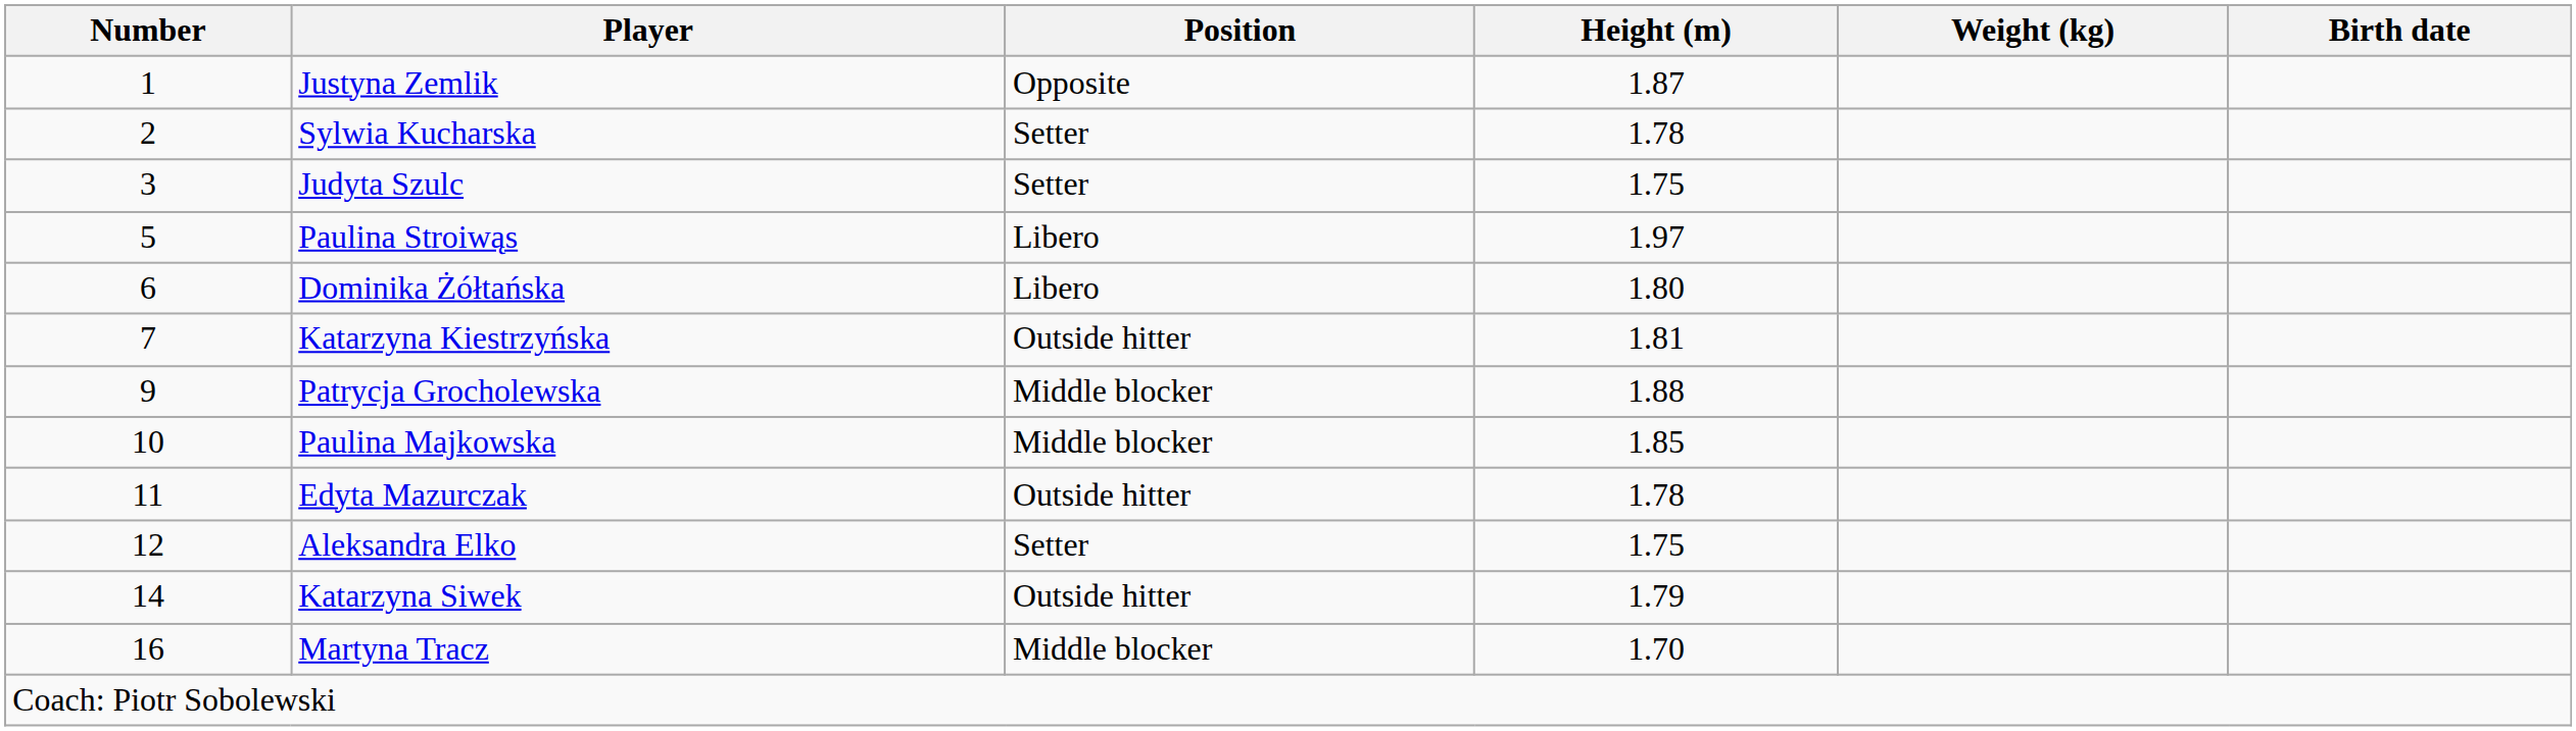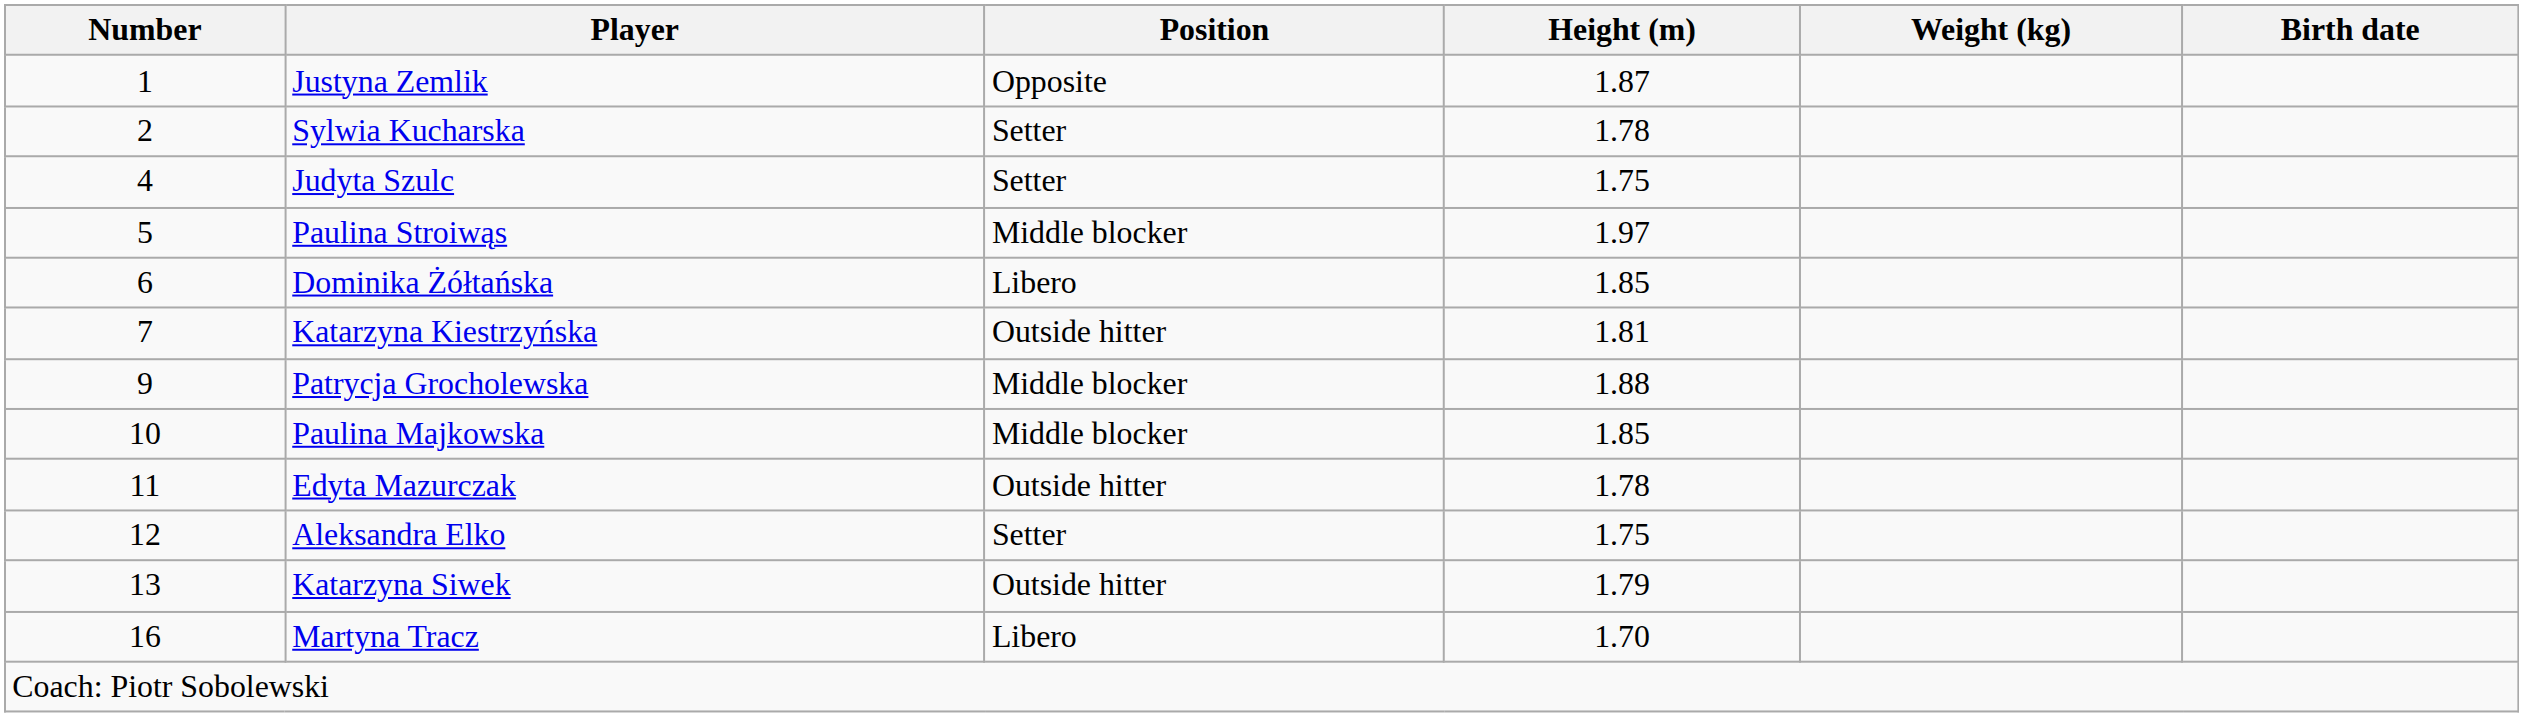Judyta Szulc | Number: 3 -> 4
Paulina Stroiwąs | Position: Libero -> Middle blocker
Dominika Żółtańska | Height (m): 1.80 -> 1.85
Katarzyna Siwek | Number: 14 -> 13
Martyna Tracz | Position: Middle blocker -> Libero
